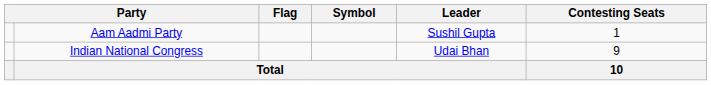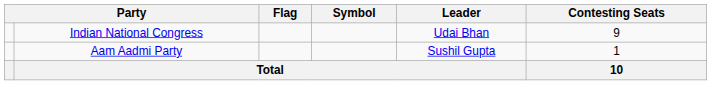rows swapped: Indian National Congress <-> Aam Aadmi Party
